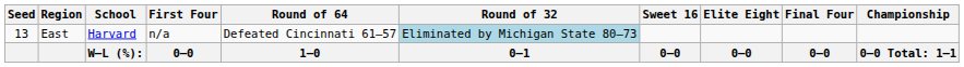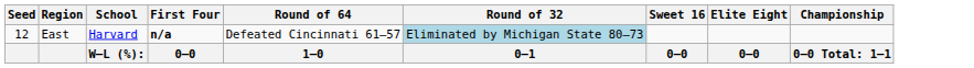- column: Final Four | 0–0
East | Seed: 13 -> 12
East | First Four: normal -> bold
